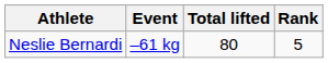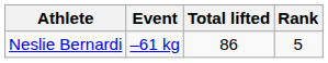Neslie Bernardi | Total lifted: 80 -> 86
